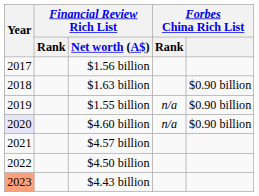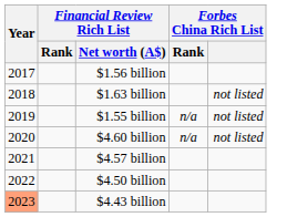$1.63 billion | Forbes China Rich List: $0.90 billion -> not listed
$1.55 billion | Forbes China Rich List: $0.90 billion -> not listed
$4.60 billion | Year: lavender background -> no background
$4.60 billion | Forbes China Rich List: $0.90 billion -> not listed
